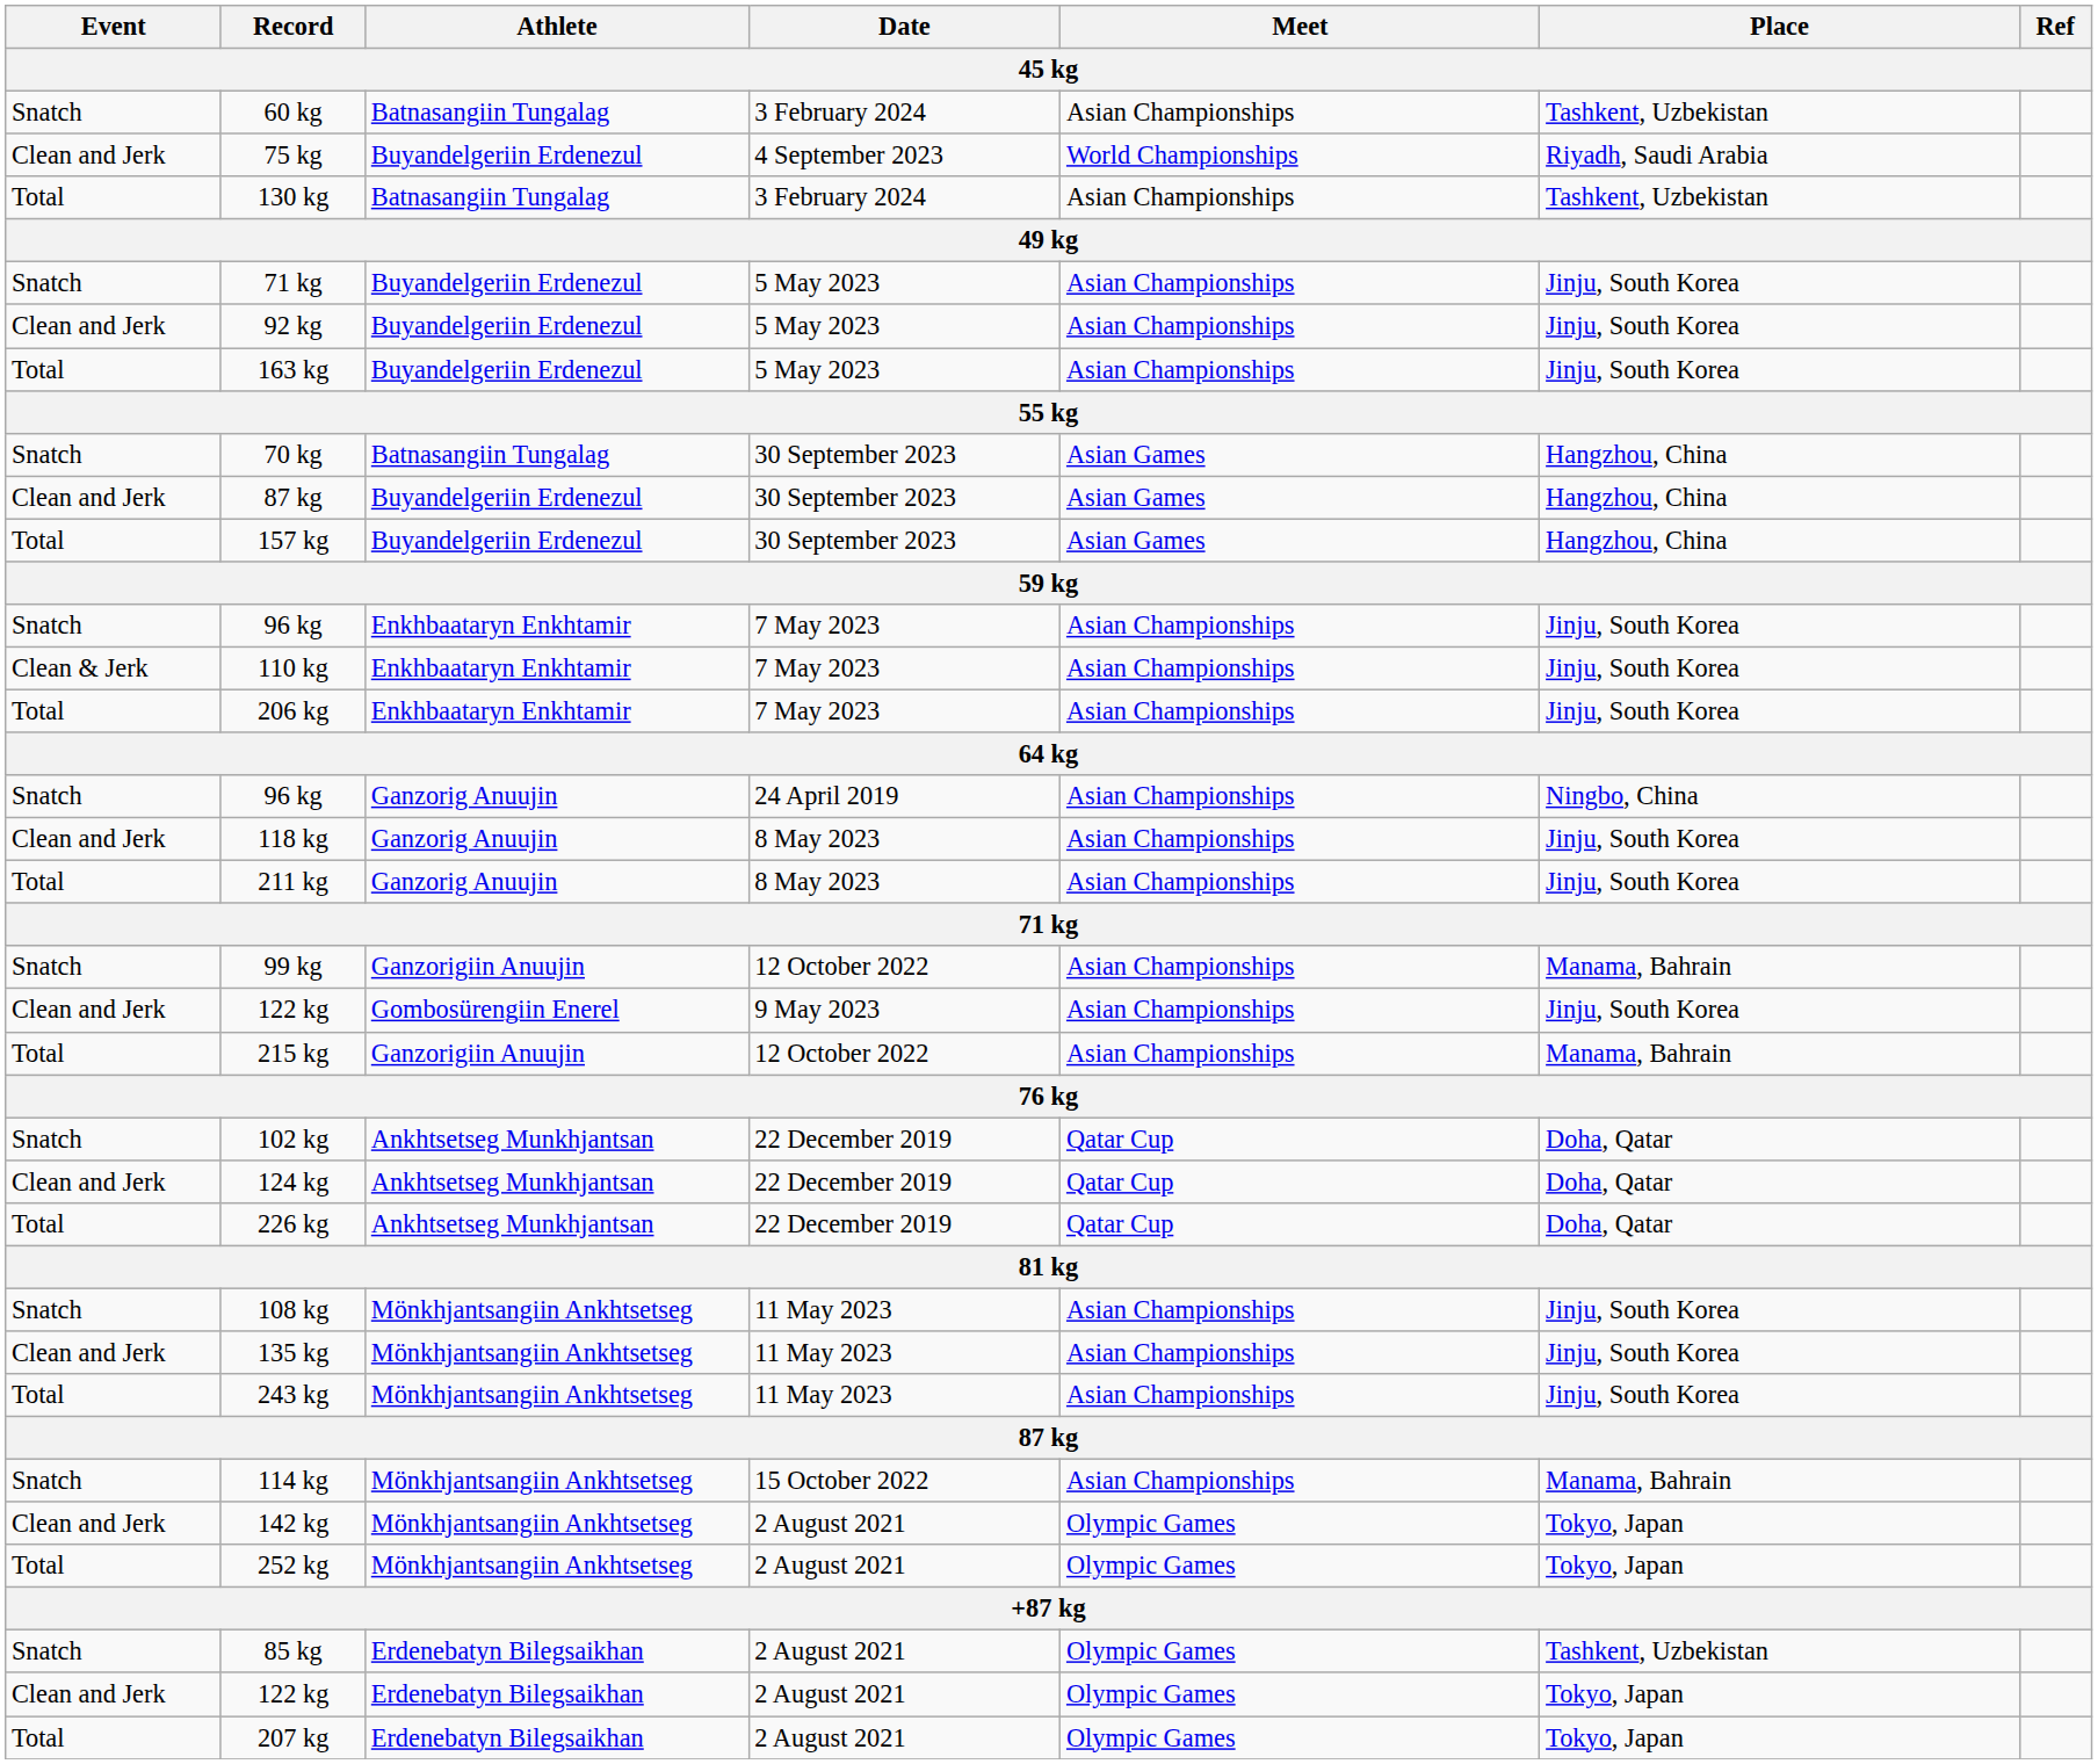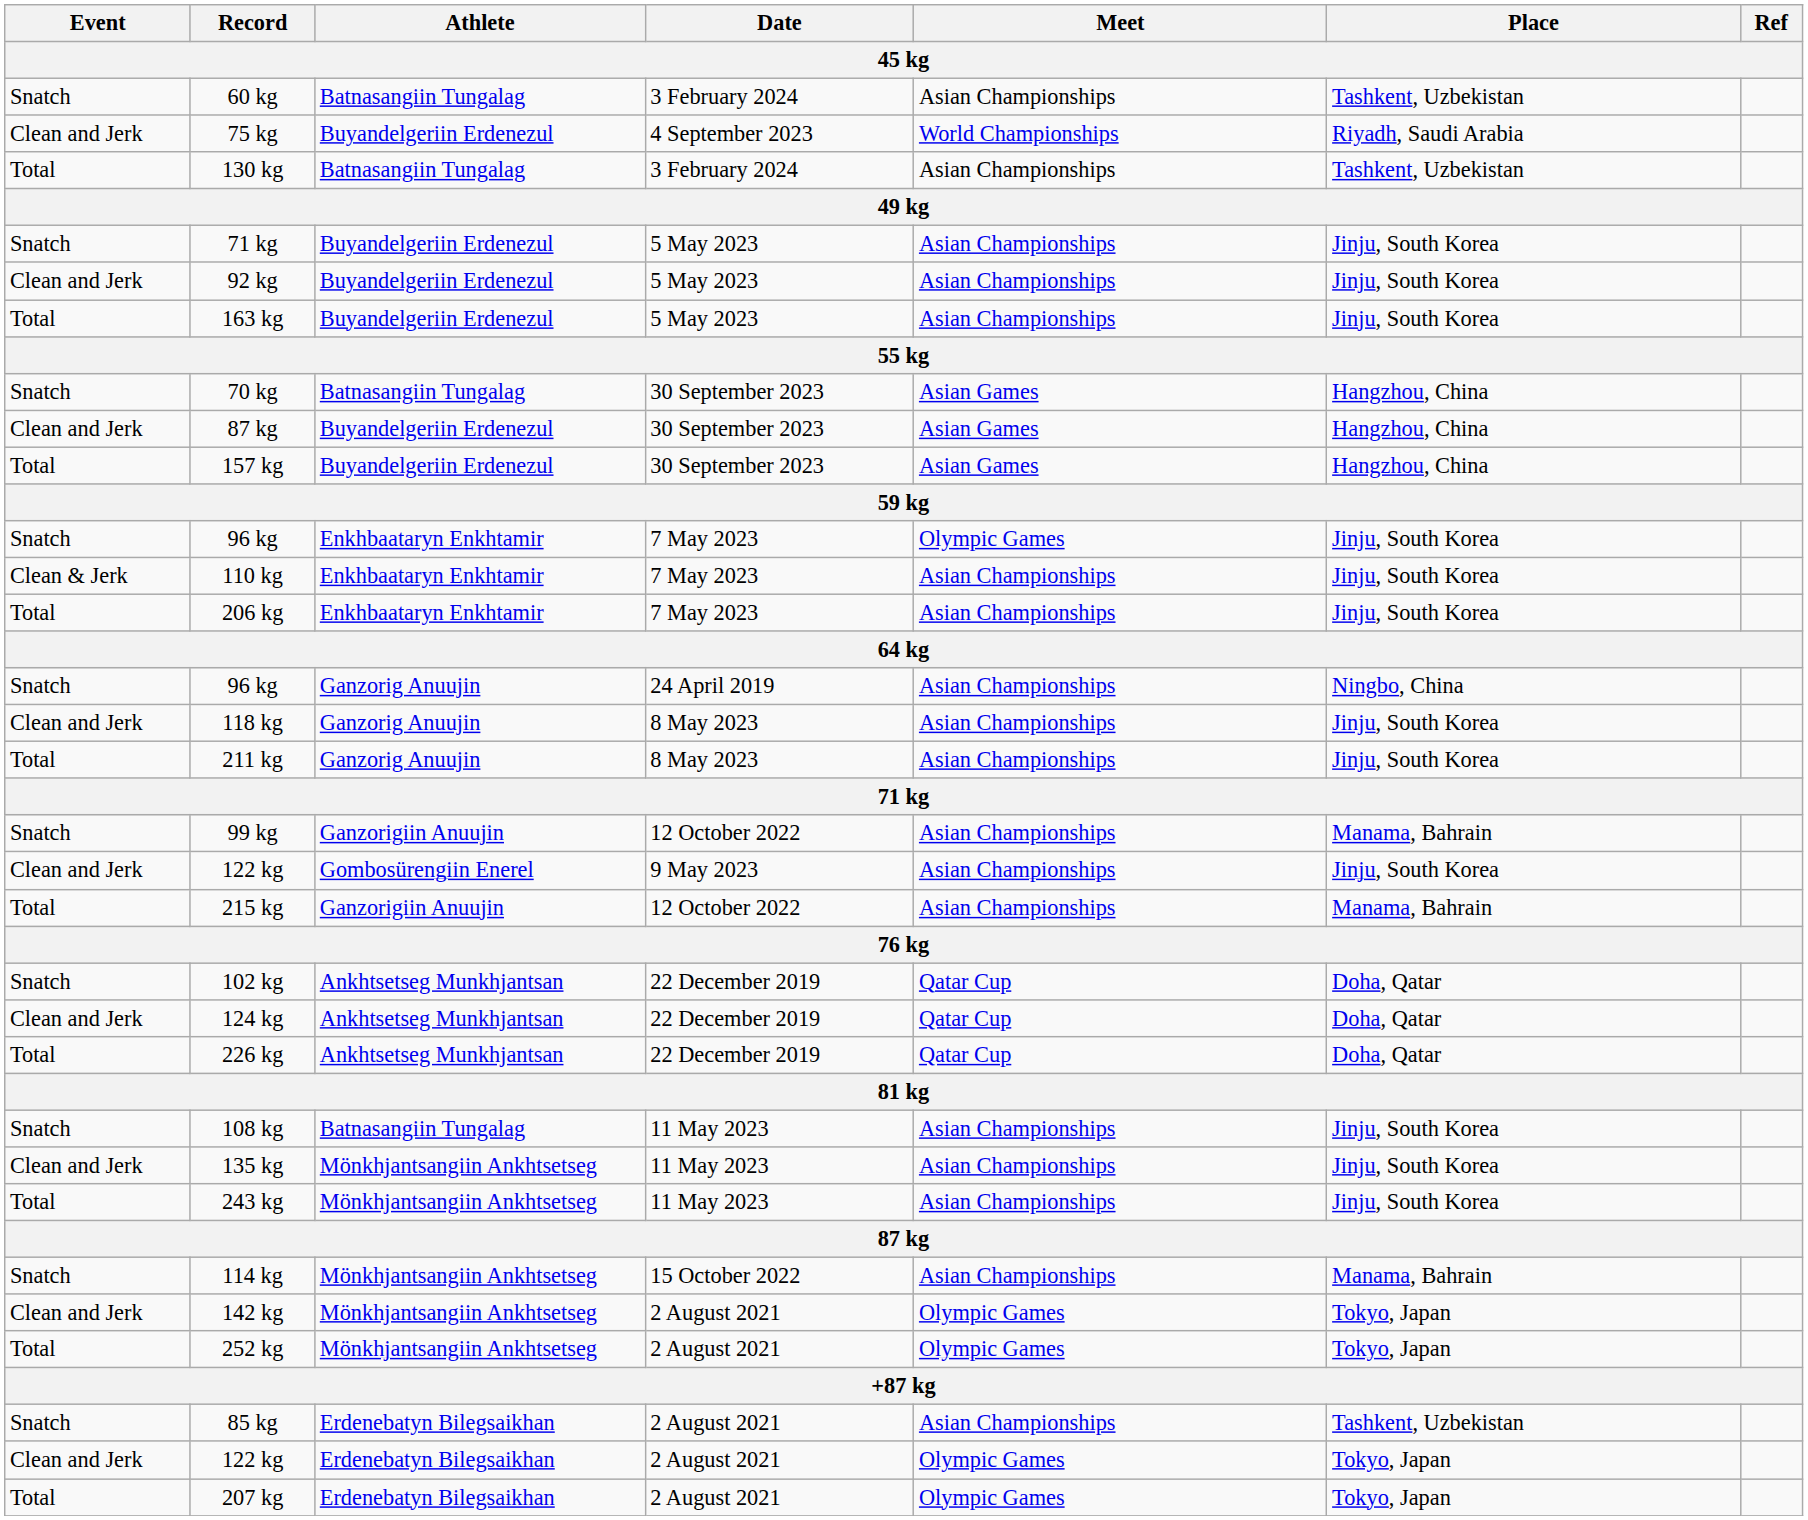96 kg / 7 May 2023 | Meet: Asian Championships -> Olympic Games
108 kg | Athlete: Mönkhjantsangiin Ankhtsetseg -> Batnasangiin Tungalag
85 kg | Meet: Olympic Games -> Asian Championships
